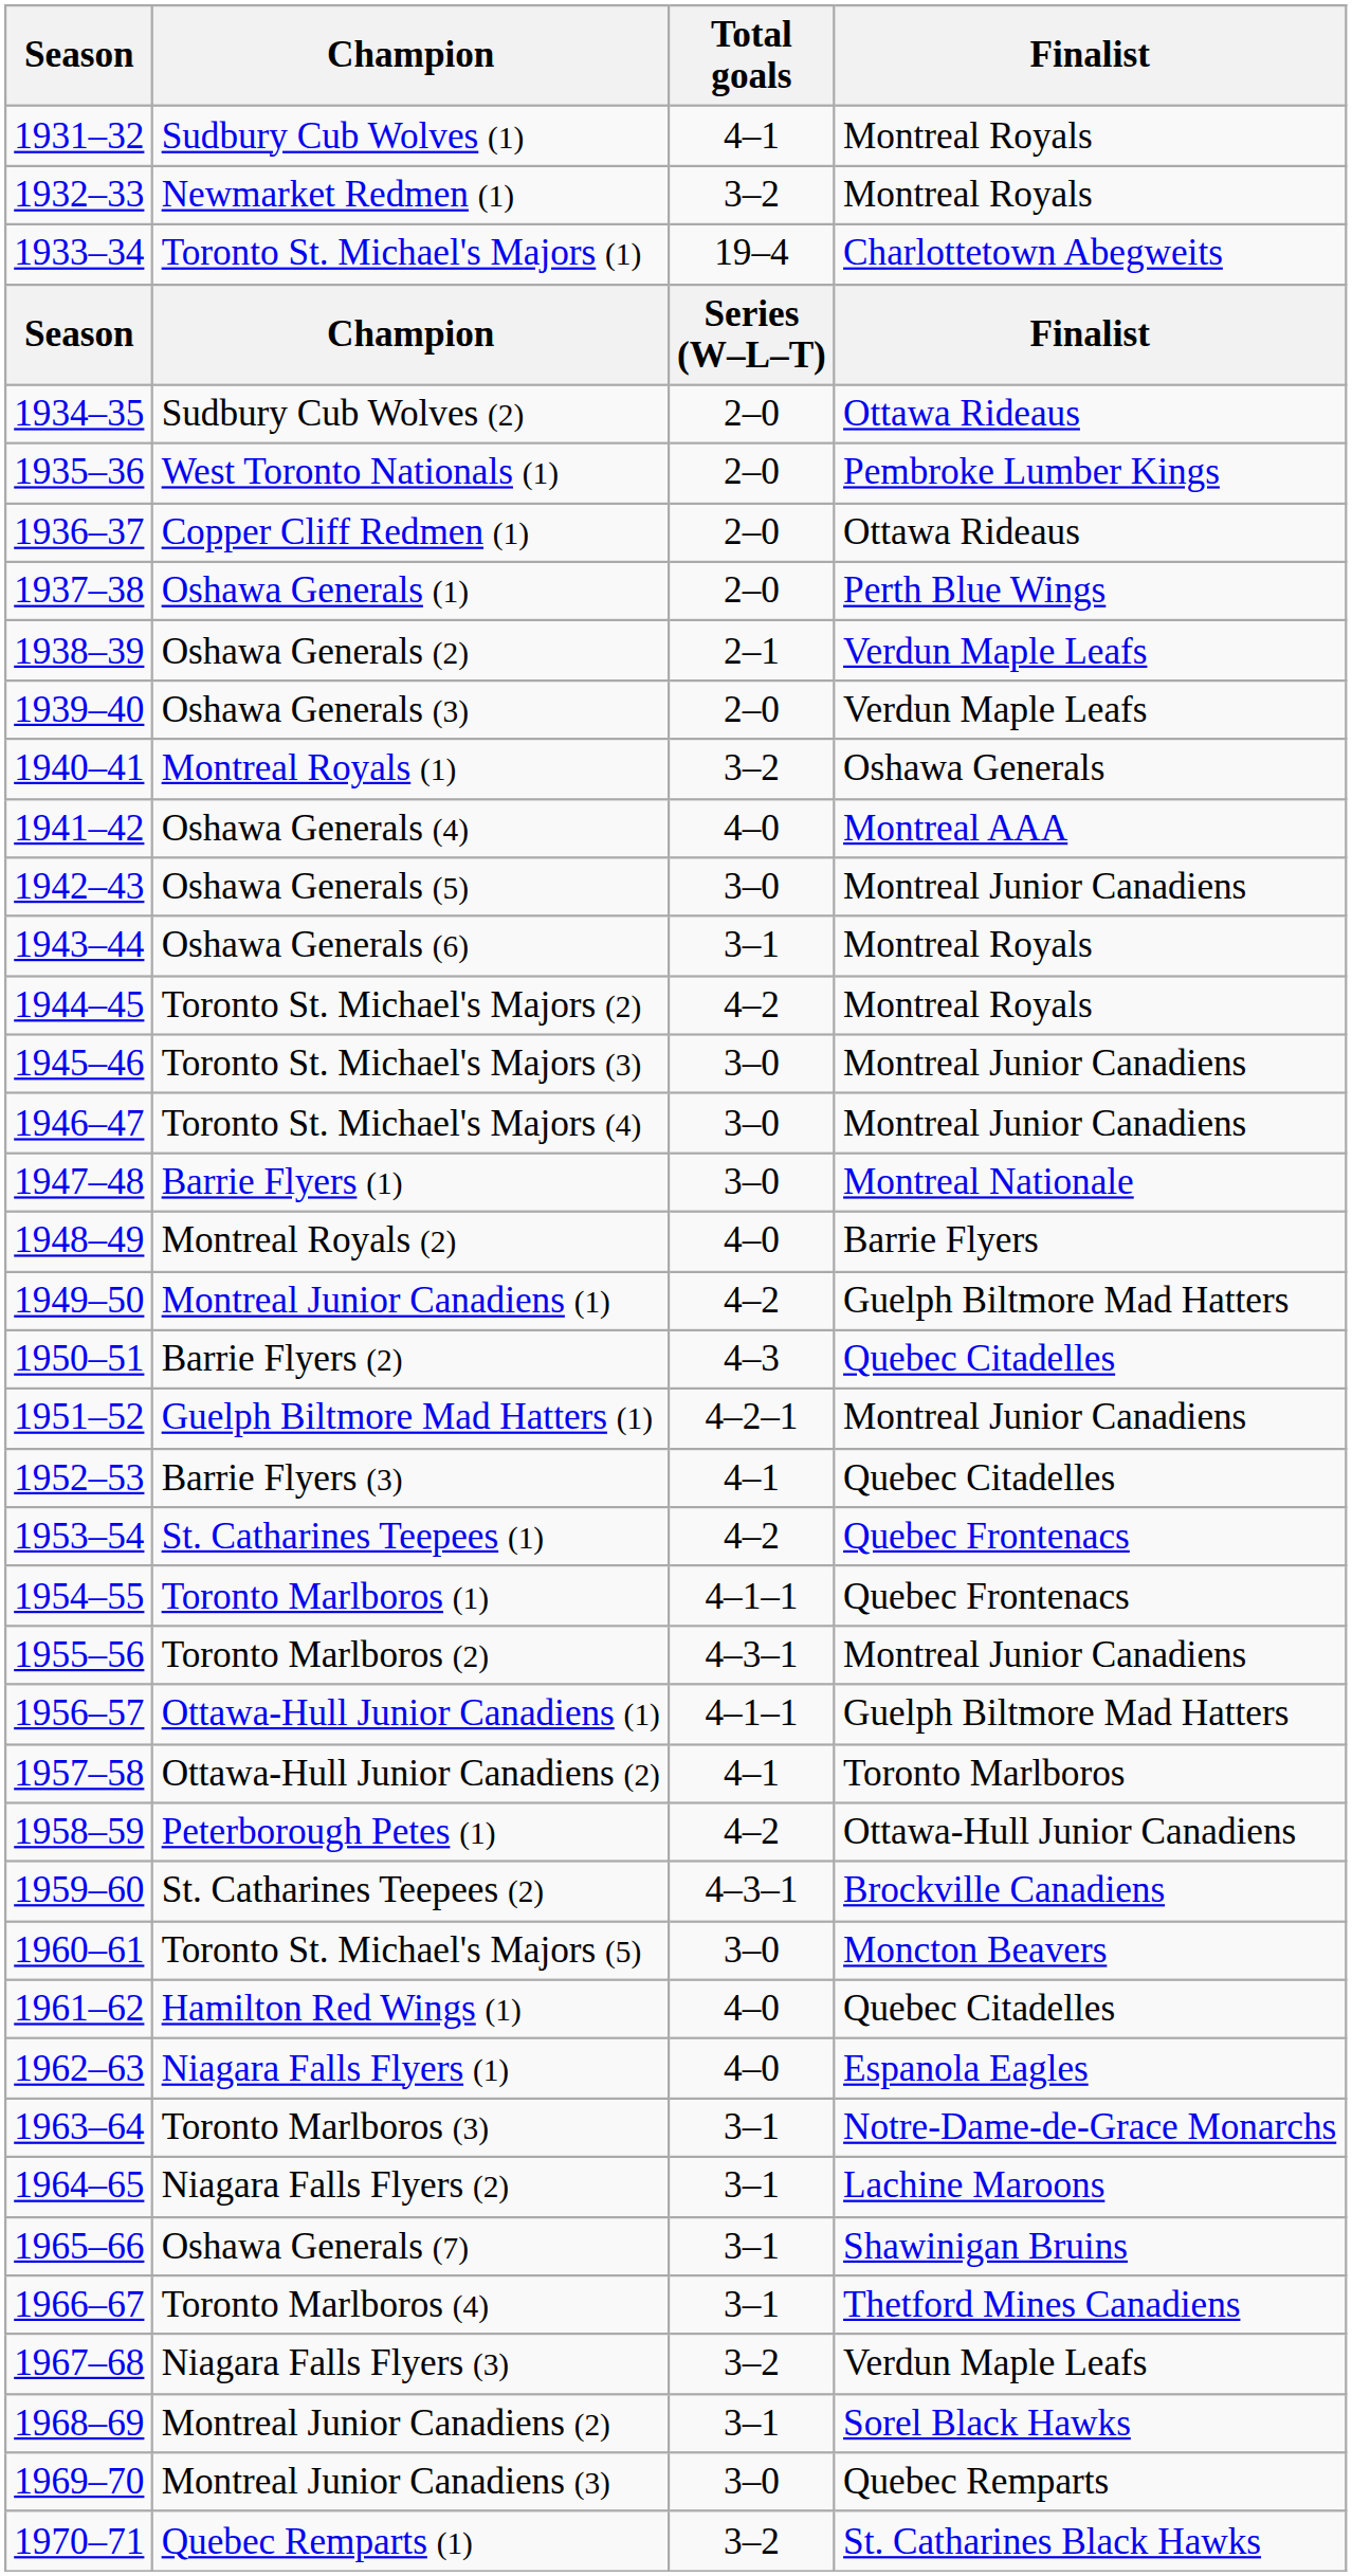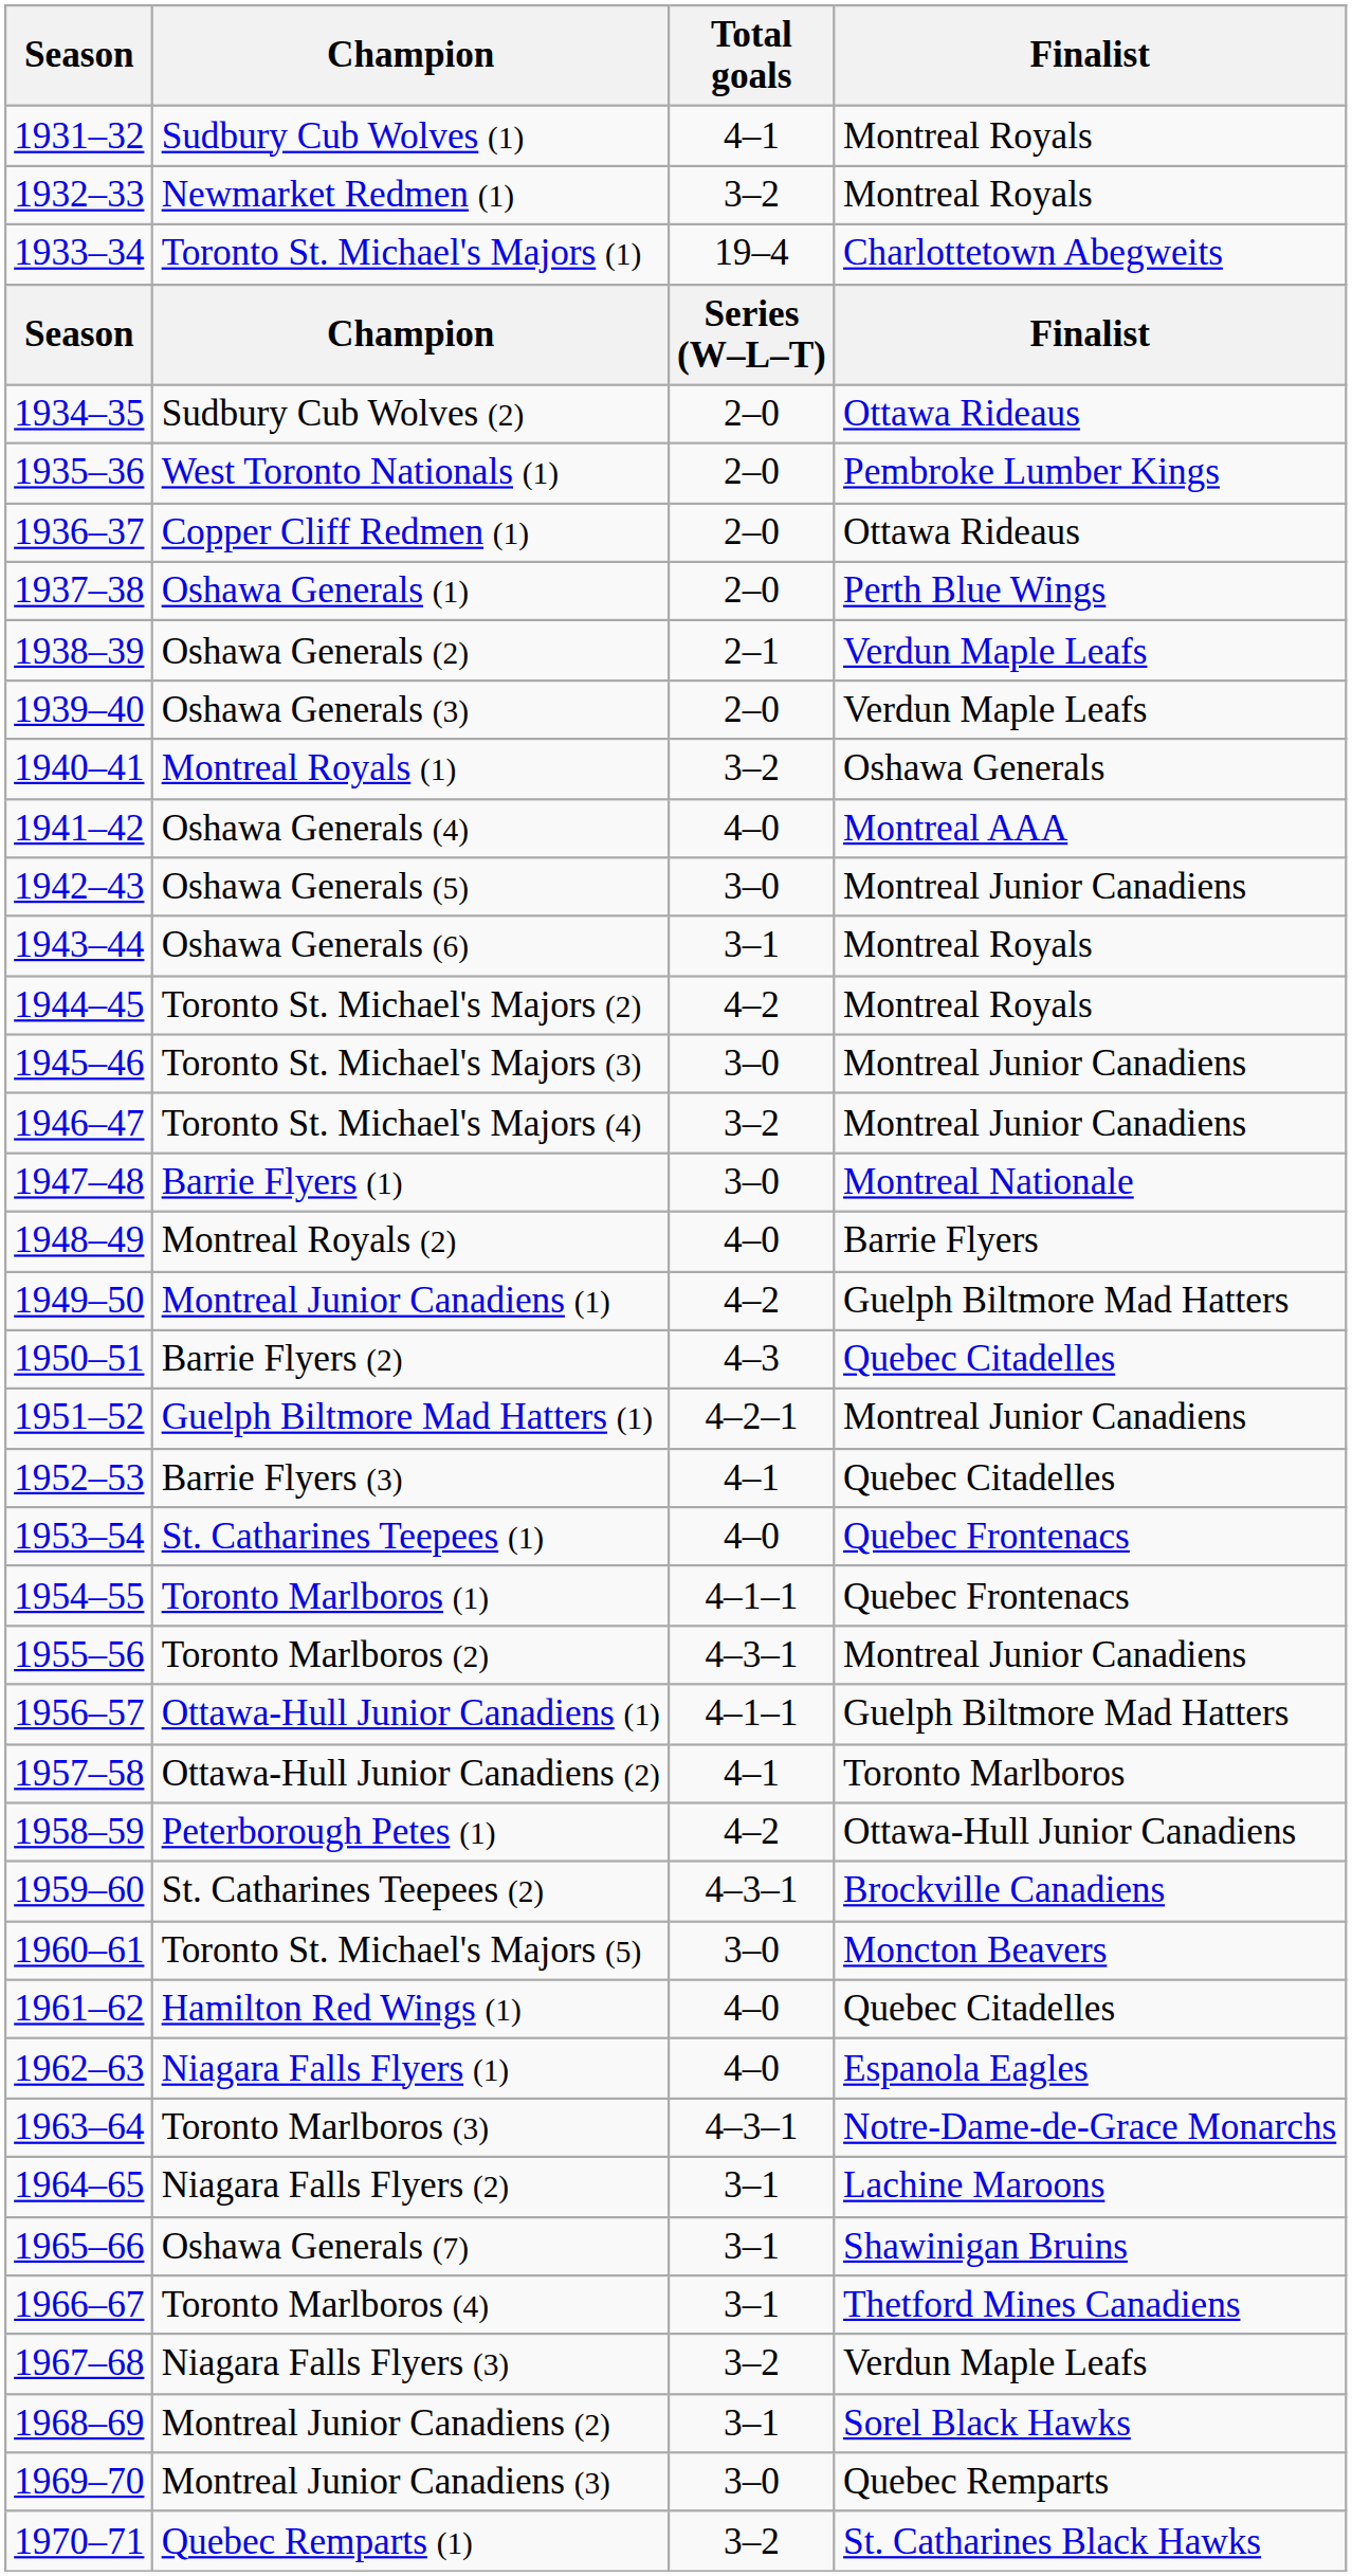Toronto St. Michael's Majors (4) | Total goals: 3–0 -> 3–2
St. Catharines Teepees (1) | Total goals: 4–2 -> 4–0
Toronto Marlboros (3) | Total goals: 3–1 -> 4–3–1
